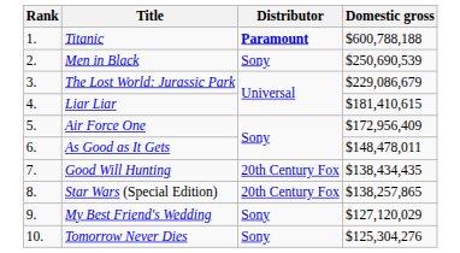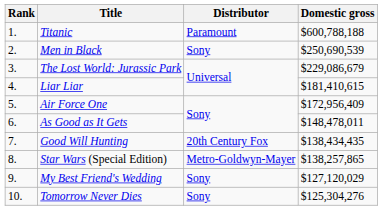Titanic | Distributor: bold -> normal
Star Wars (Special Edition) | Distributor: 20th Century Fox -> Metro-Goldwyn-Mayer
